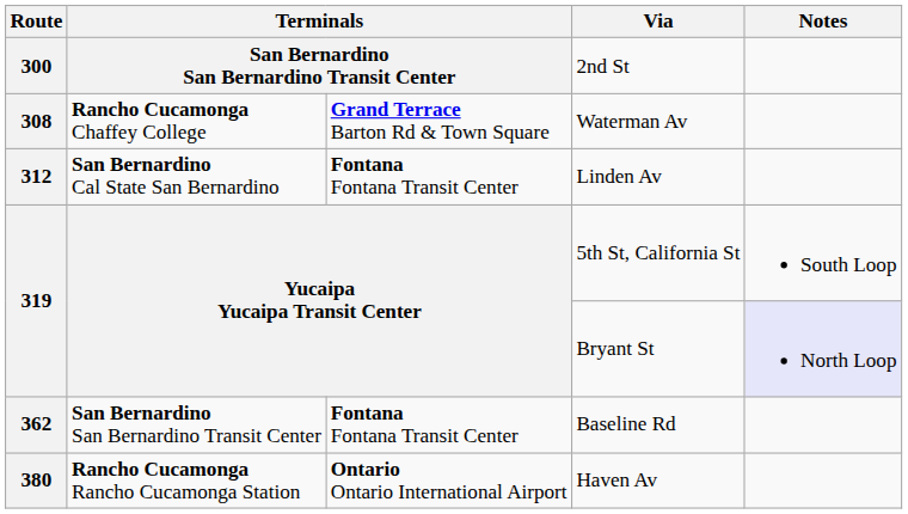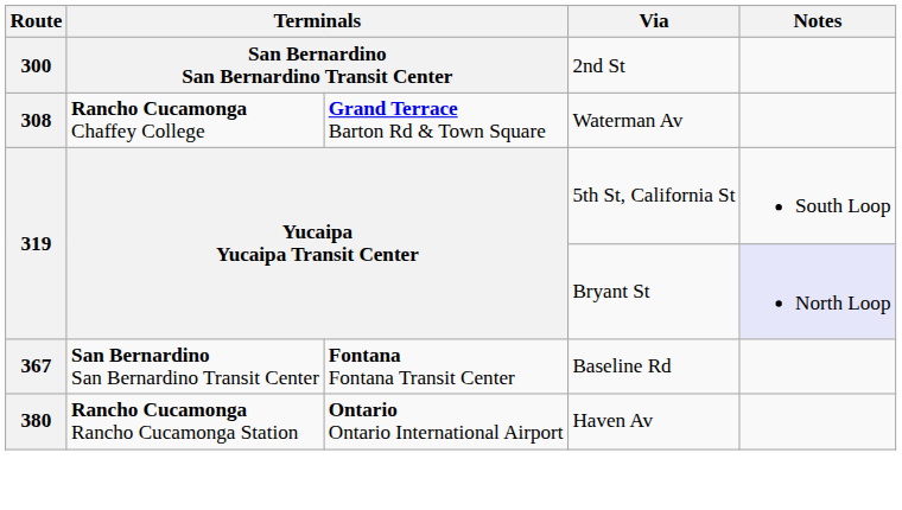- row: 312 | San Bernardino Cal State San Bernardino | Fontana Fontana Transit Center | Linden Av
Baseline Rd | Route: 362 -> 367
